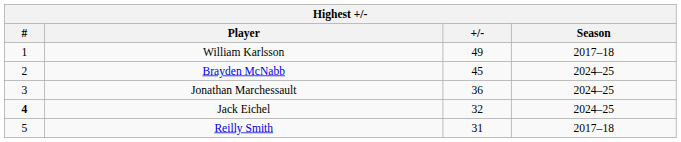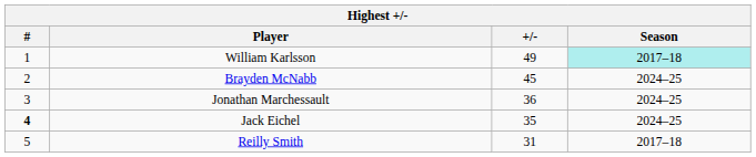William Karlsson | Season: no background -> paleturquoise background
Jack Eichel | +/-: 32 -> 35
